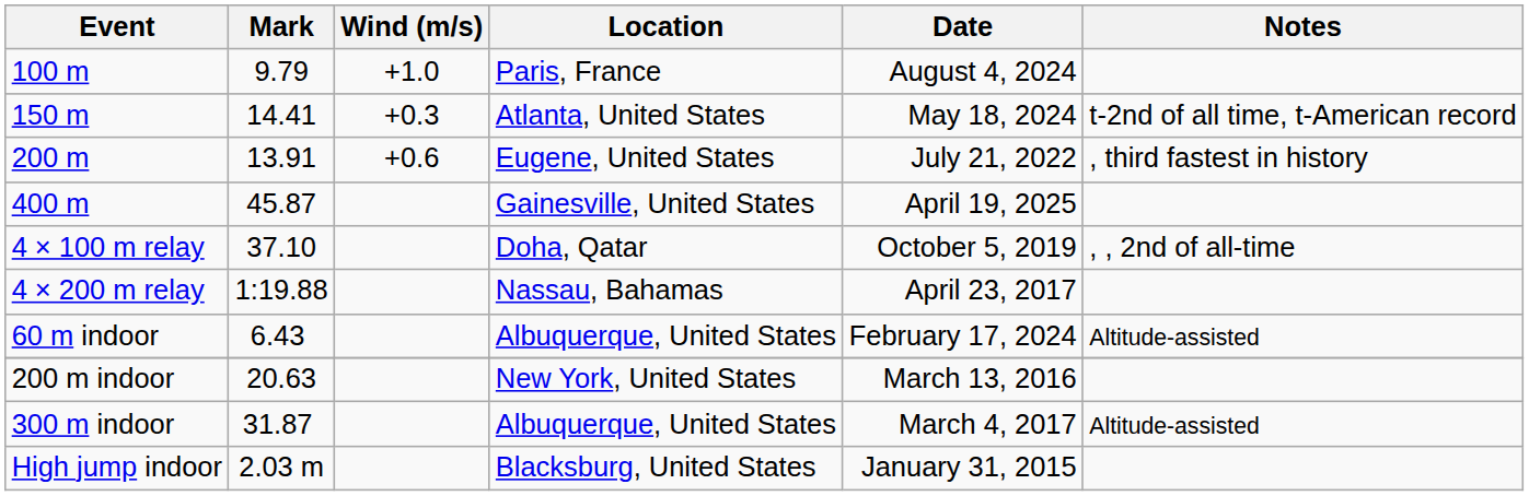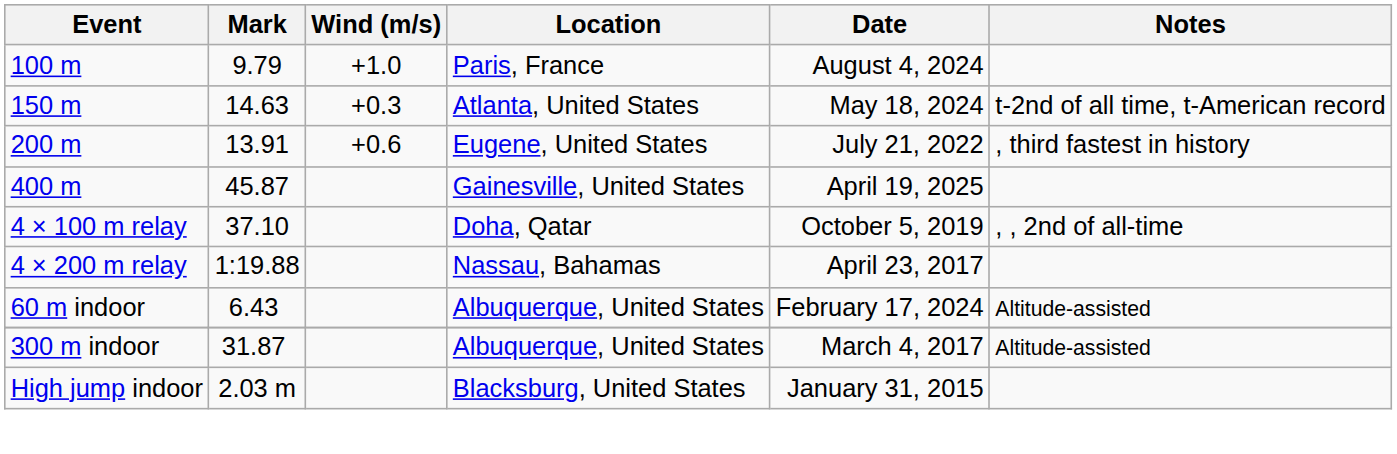150 m | Mark: 14.41 -> 14.63
- row: 200 m indoor | 20.63 | New York, United States | March 13, 2016
